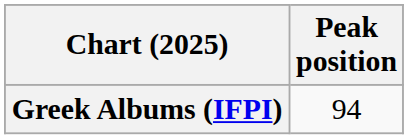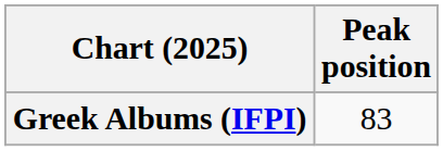Greek Albums (IFPI) | Peak position: 94 -> 83
